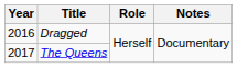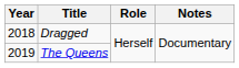Dragged | Year: 2016 -> 2018
The Queens | Year: 2017 -> 2019
